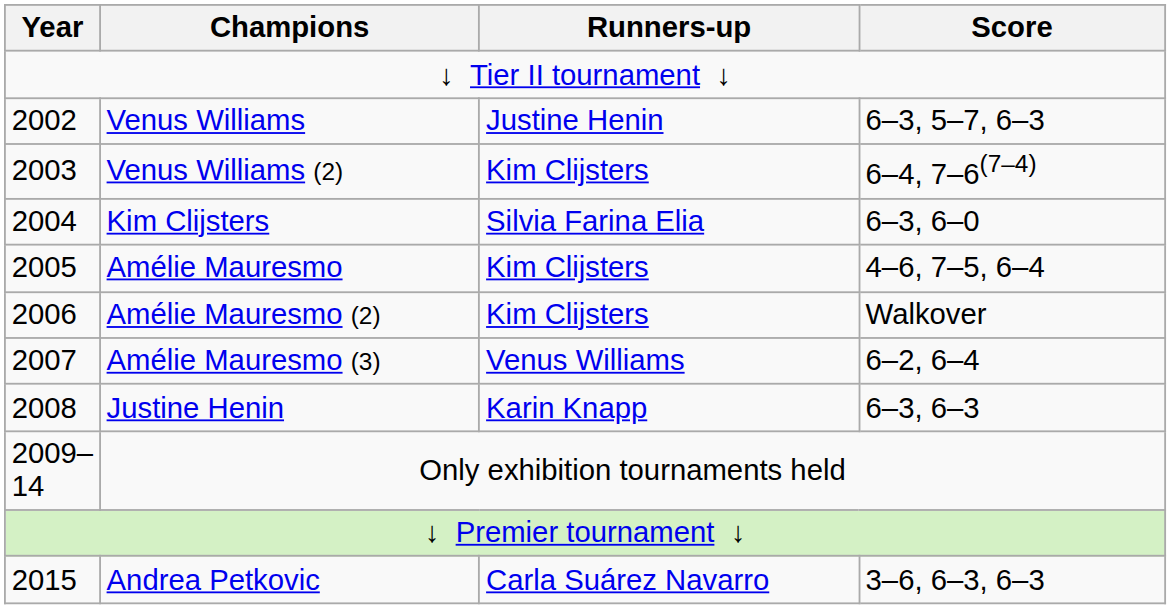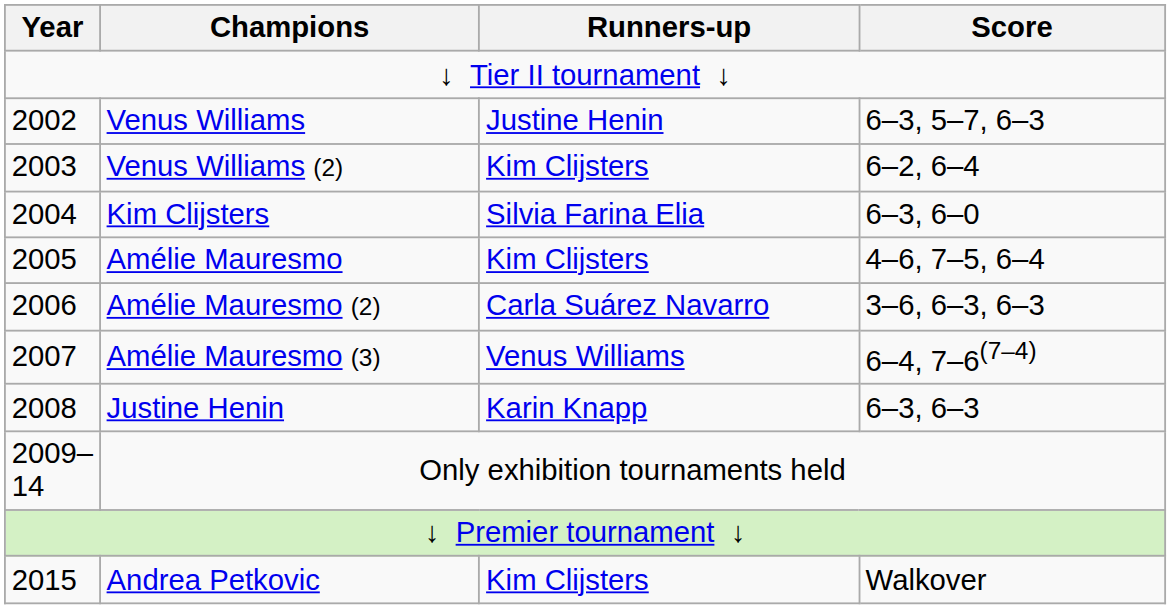Venus Williams (2) | Score: 6–4, 7–6(7–4) -> 6–2, 6–4
Amélie Mauresmo (2) | Runners-up: Kim Clijsters -> Carla Suárez Navarro
Amélie Mauresmo (2) | Score: Walkover -> 3–6, 6–3, 6–3
Amélie Mauresmo (3) | Score: 6–2, 6–4 -> 6–4, 7–6(7–4)
Andrea Petkovic | Runners-up: Carla Suárez Navarro -> Kim Clijsters
Andrea Petkovic | Score: 3–6, 6–3, 6–3 -> Walkover
